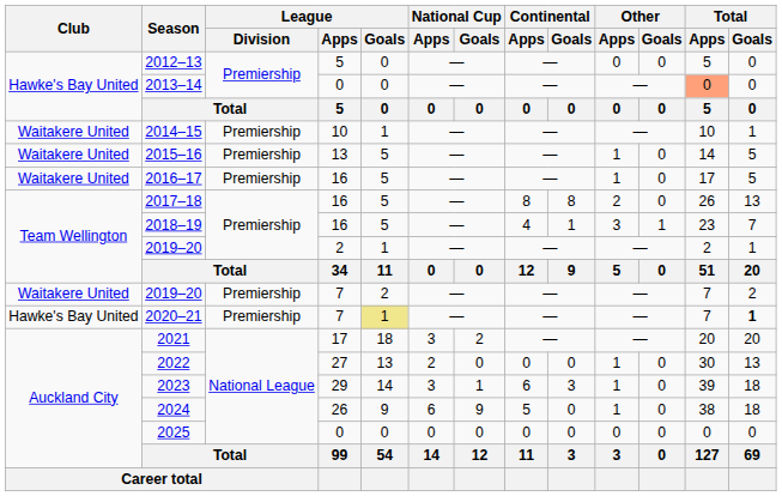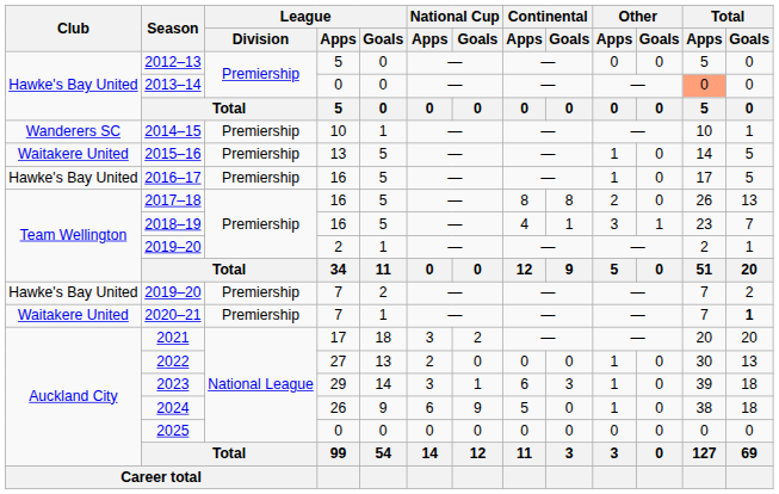2014–15 | Club: Waitakere United -> Wanderers SC
2016–17 | Club: Waitakere United -> Hawke's Bay United
2019–20 / 7 | Club: Waitakere United -> Hawke's Bay United
2020–21 | Club: Hawke's Bay United -> Waitakere United
2020–21 | League / Goals: khaki background -> no background
